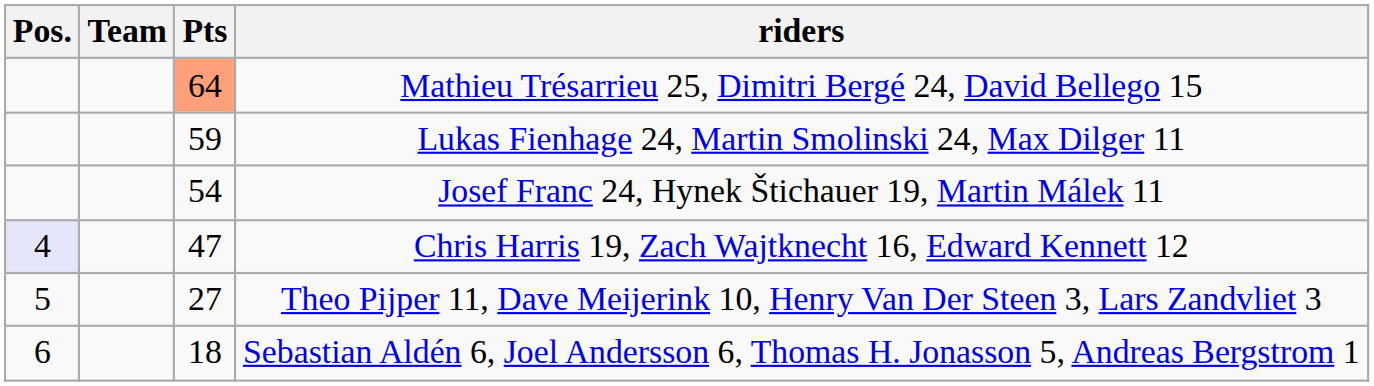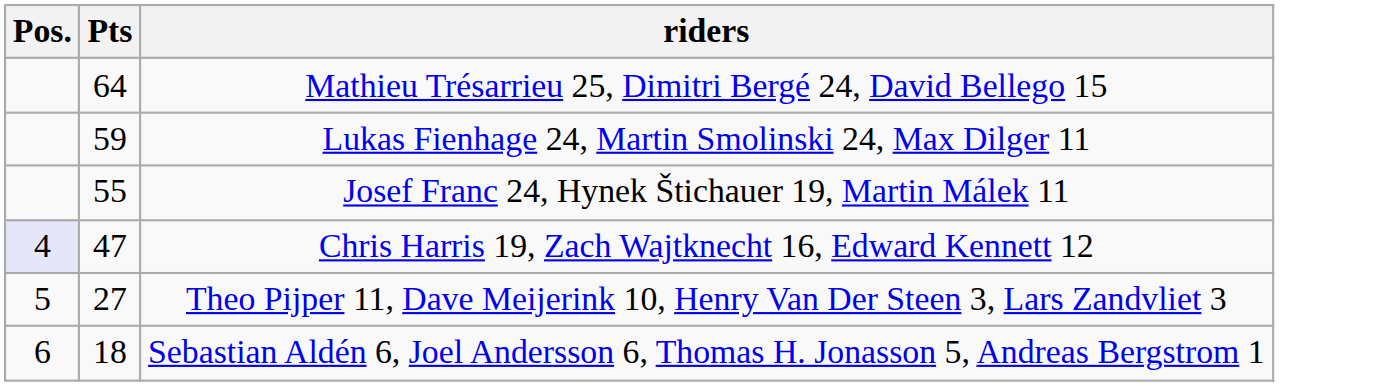- column: Team
Mathieu Trésarrieu 25, Dimitri Bergé 24, David Bellego 15 | Pts: lightsalmon background -> no background
Josef Franc 24, Hynek Štichauer 19, Martin Málek 11 | Pts: 54 -> 55
